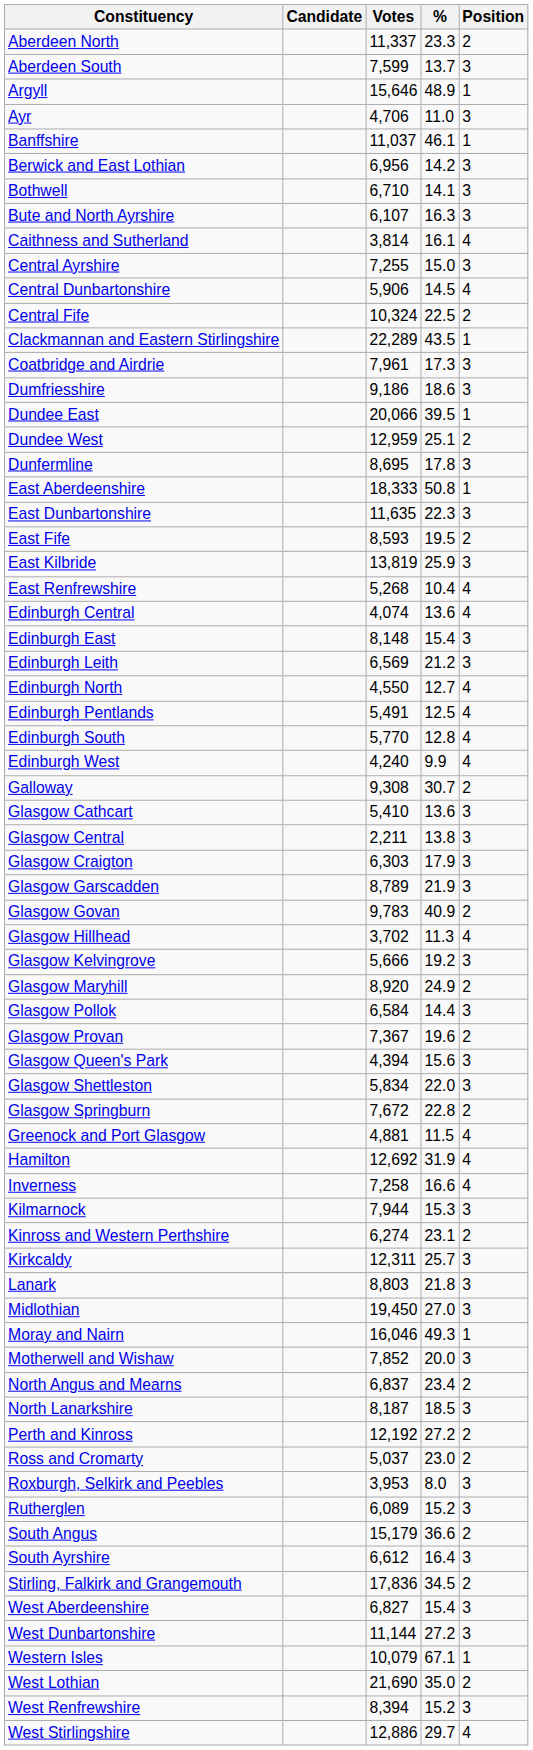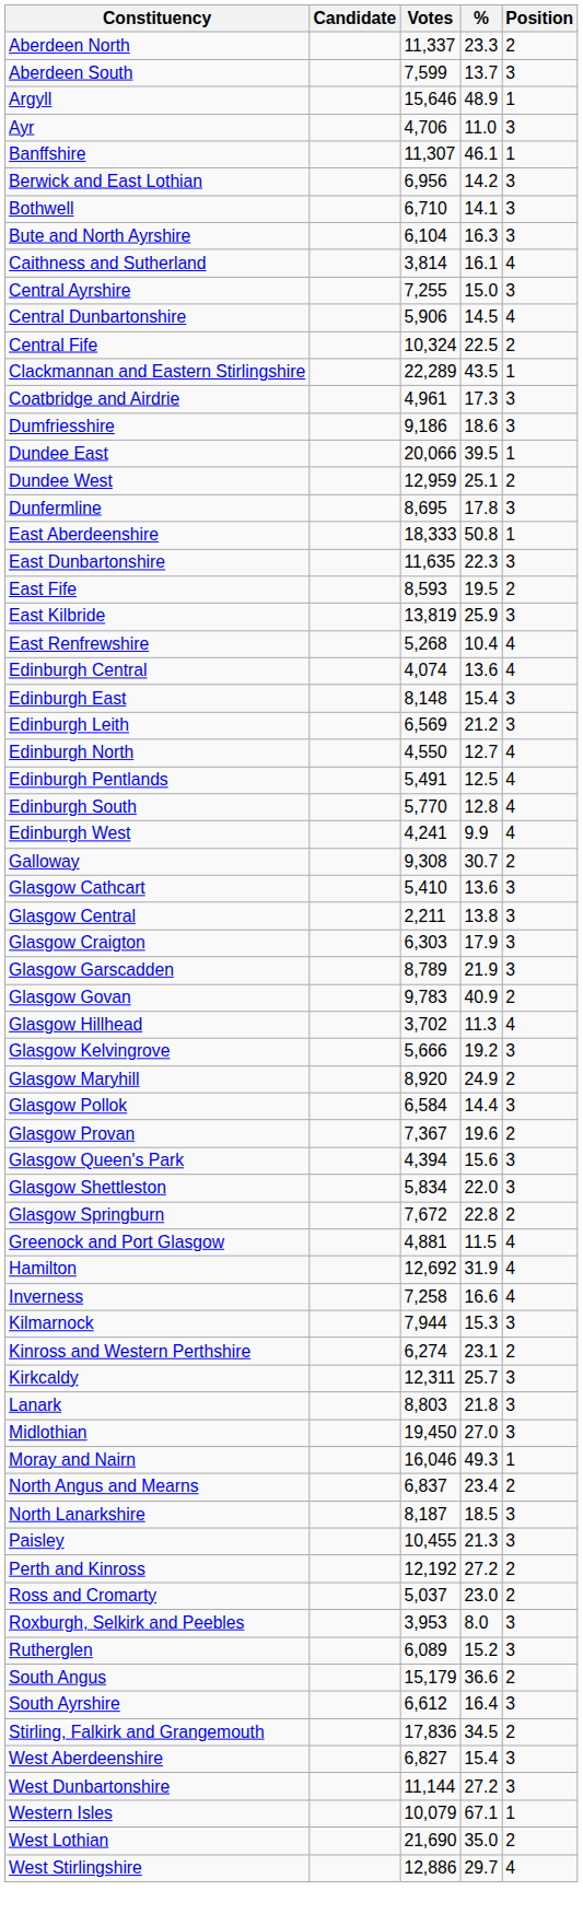Banffshire | Votes: 11,037 -> 11,307
Bute and North Ayrshire | Votes: 6,107 -> 6,104
Coatbridge and Airdrie | Votes: 7,961 -> 4,961
Edinburgh West | Votes: 4,240 -> 4,241
- row: Motherwell and Wishaw | 7,852 | 20.0 | 3
+ row: Paisley | 10,455 | 21.3 | 3
- row: West Renfrewshire | 8,394 | 15.2 | 3
